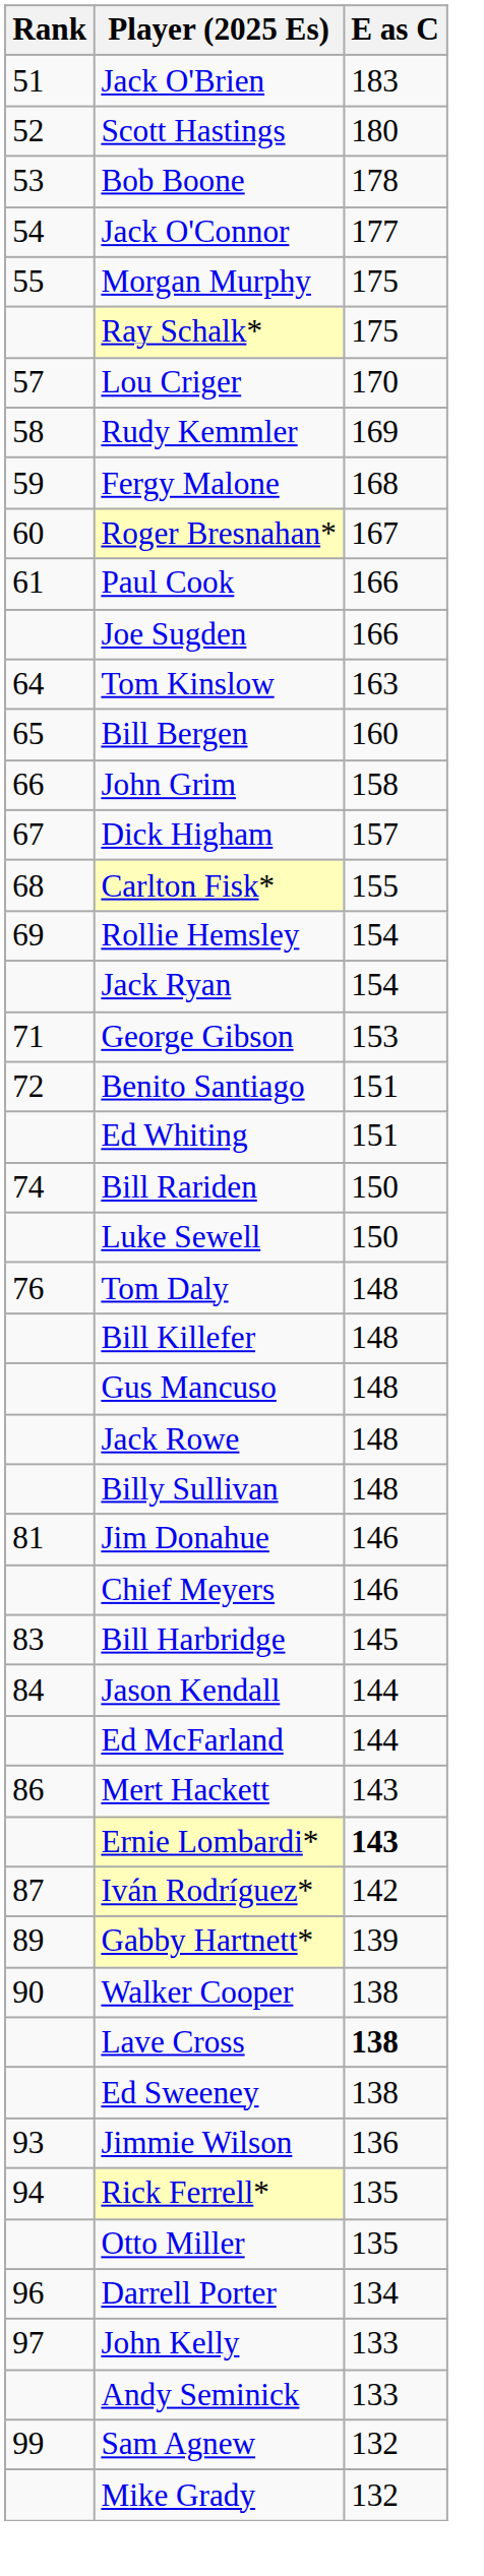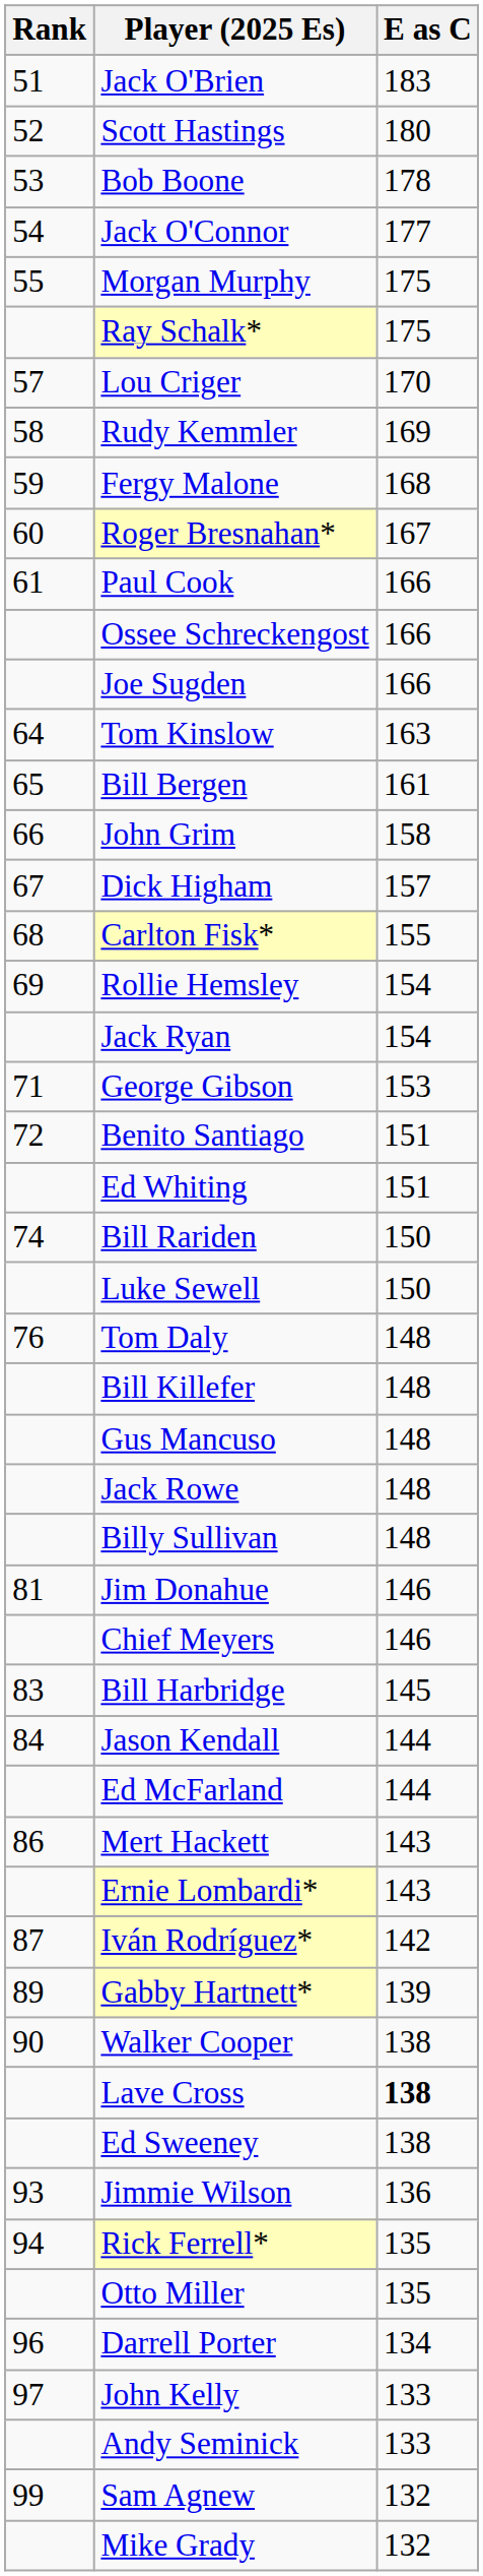+ row: Ossee Schreckengost | 166
Bill Bergen | E as C: 160 -> 161
Ernie Lombardi* | E as C: bold -> normal
